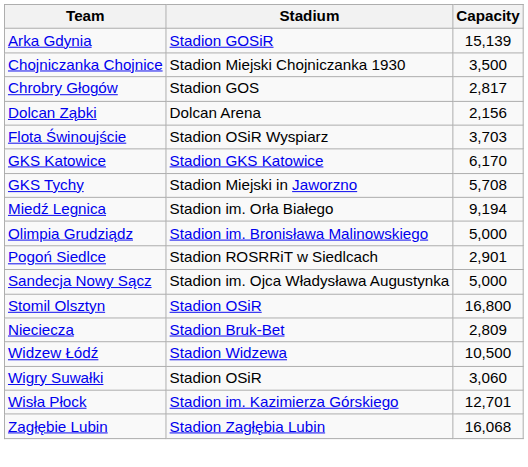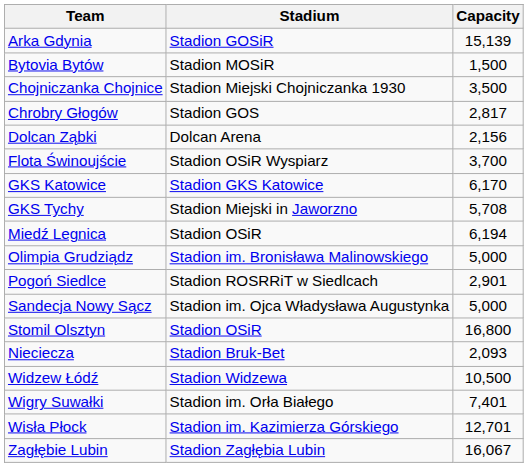+ row: Bytovia Bytów | Stadion MOSiR | 1,500
Flota Świnoujście | Capacity: 3,703 -> 3,700
Miedź Legnica | Stadium: Stadion im. Orła Białego -> Stadion OSiR
Miedź Legnica | Capacity: 9,194 -> 6,194
Nieciecza | Capacity: 2,809 -> 2,093
Wigry Suwałki | Stadium: Stadion OSiR -> Stadion im. Orła Białego
Wigry Suwałki | Capacity: 3,060 -> 7,401
Zagłębie Lubin | Capacity: 16,068 -> 16,067
